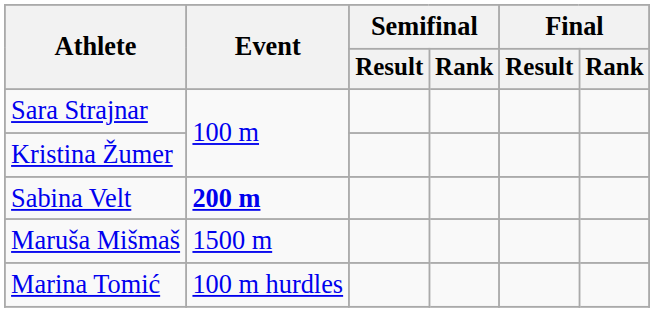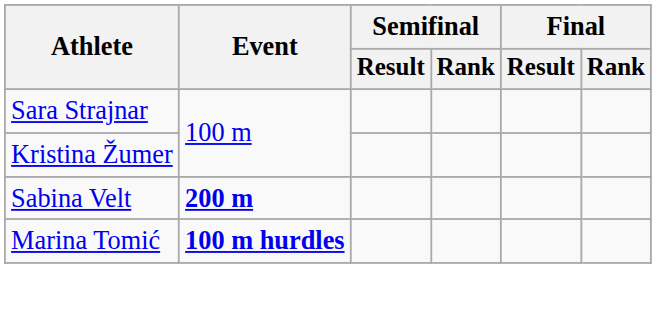- row: Maruša Mišmaš | 1500 m
Marina Tomić | Event: normal -> bold
